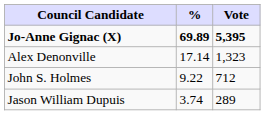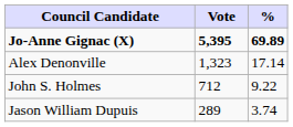columns swapped: Vote <-> %
